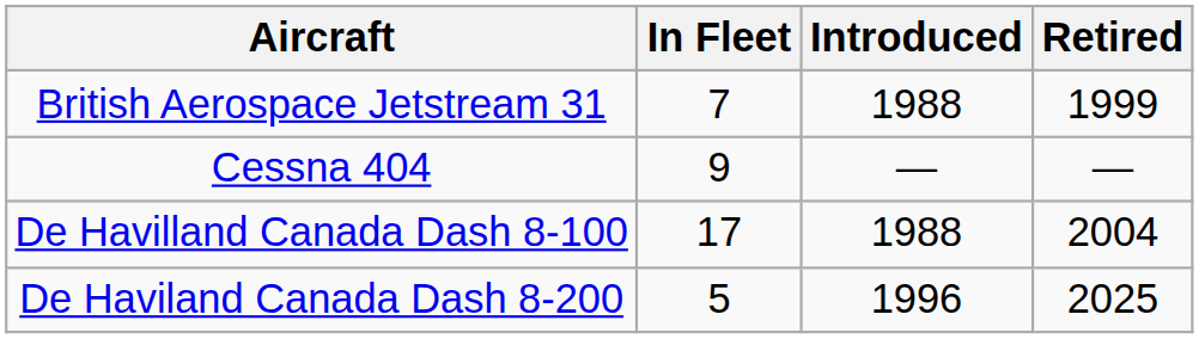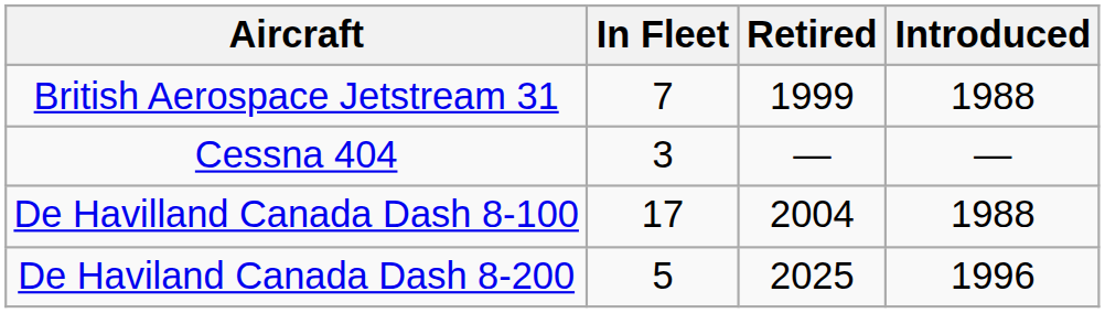columns swapped: Introduced <-> Retired
Cessna 404 | In Fleet: 9 -> 3
